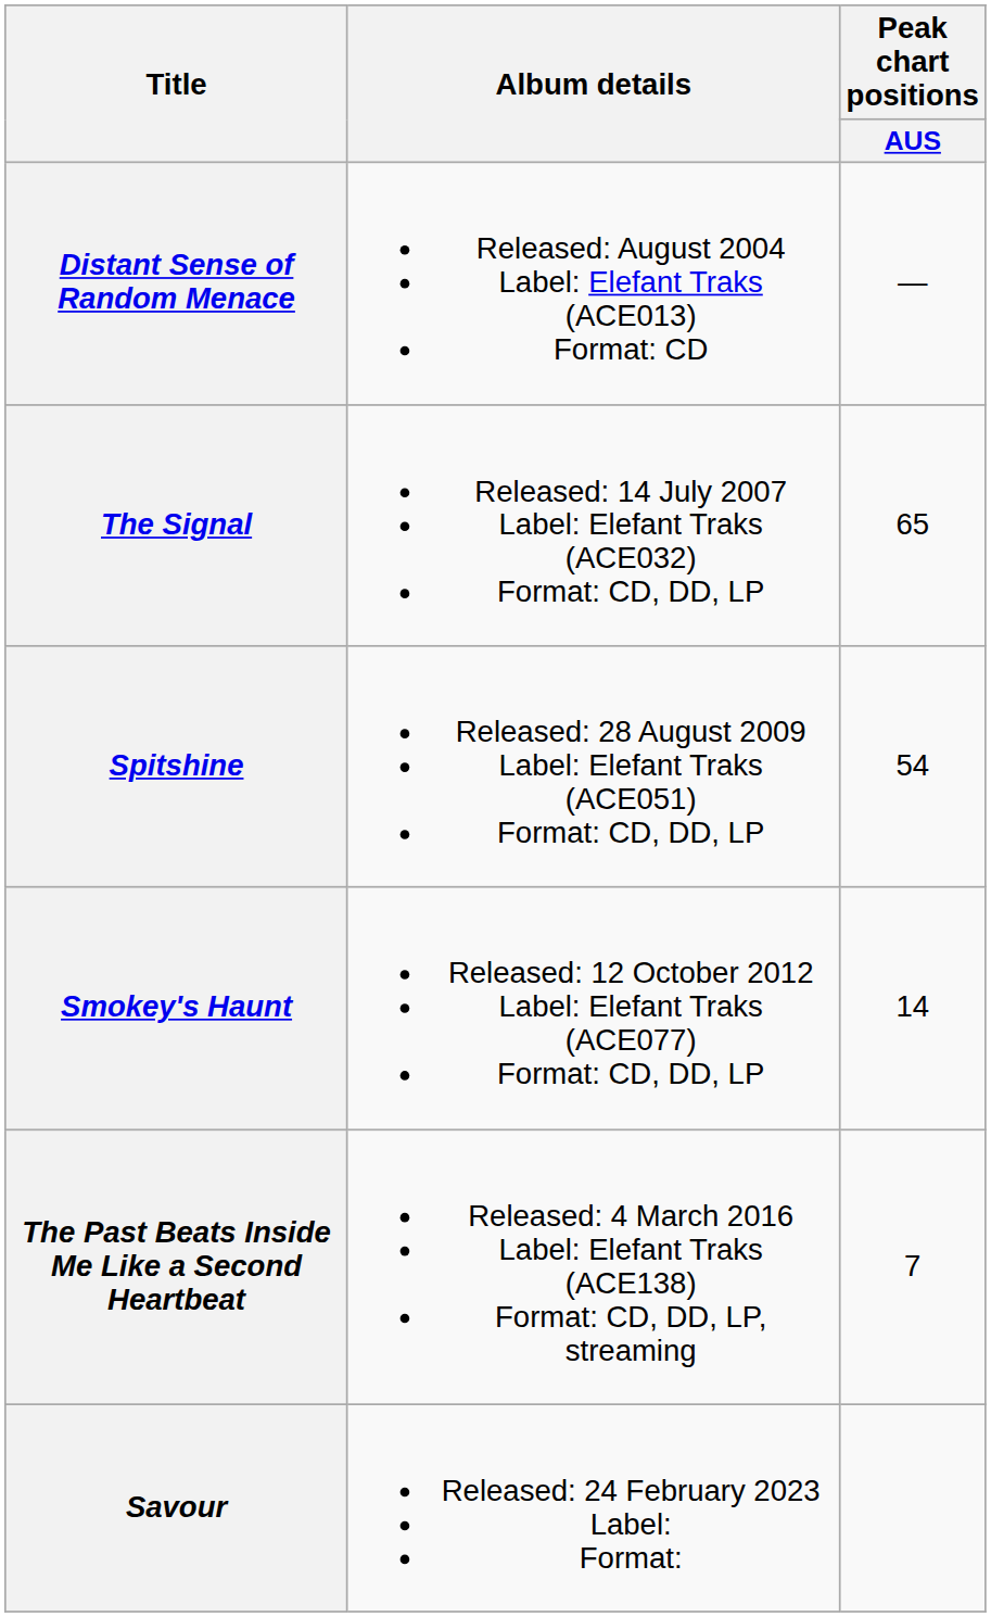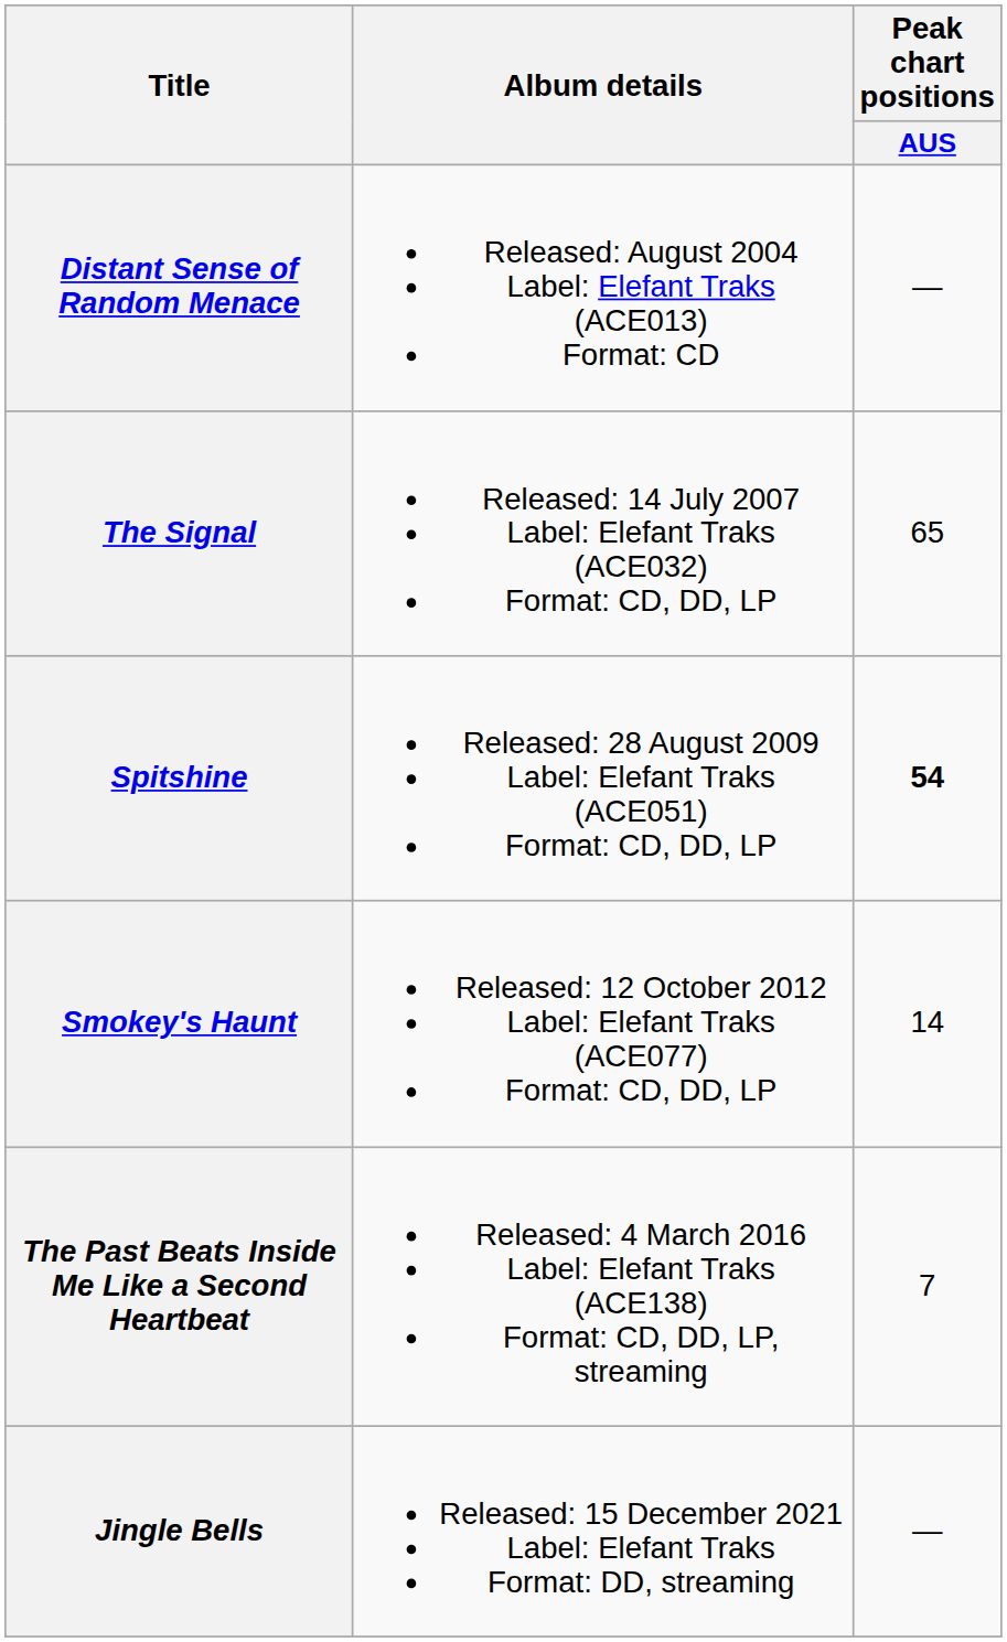Spitshine | Peak chart positions / AUS: normal -> bold
+ row: Jingle Bells | Released: 15 December 2021 Label: Elefant Traks Format: DD, streaming | —
- row: Savour | Released: 24 February 2023 Label: Format:
